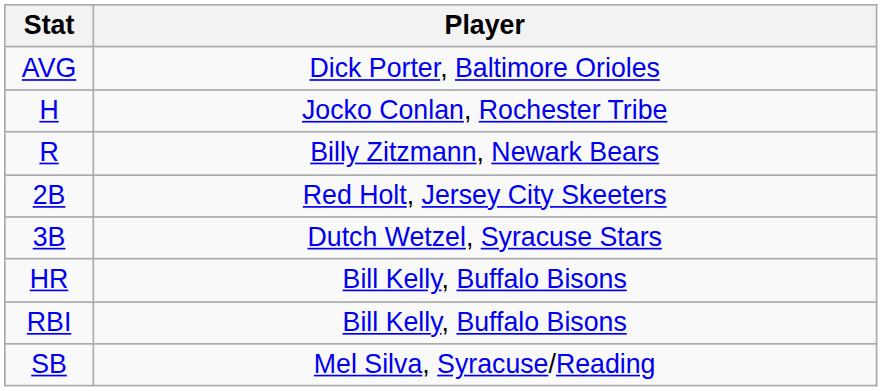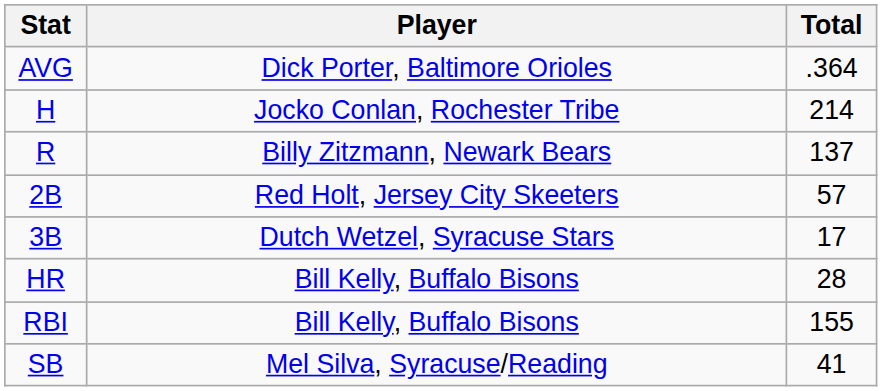+ column: Total | .364 | 214 | 137 | 57 | 17 | 28 | 155 | 41
